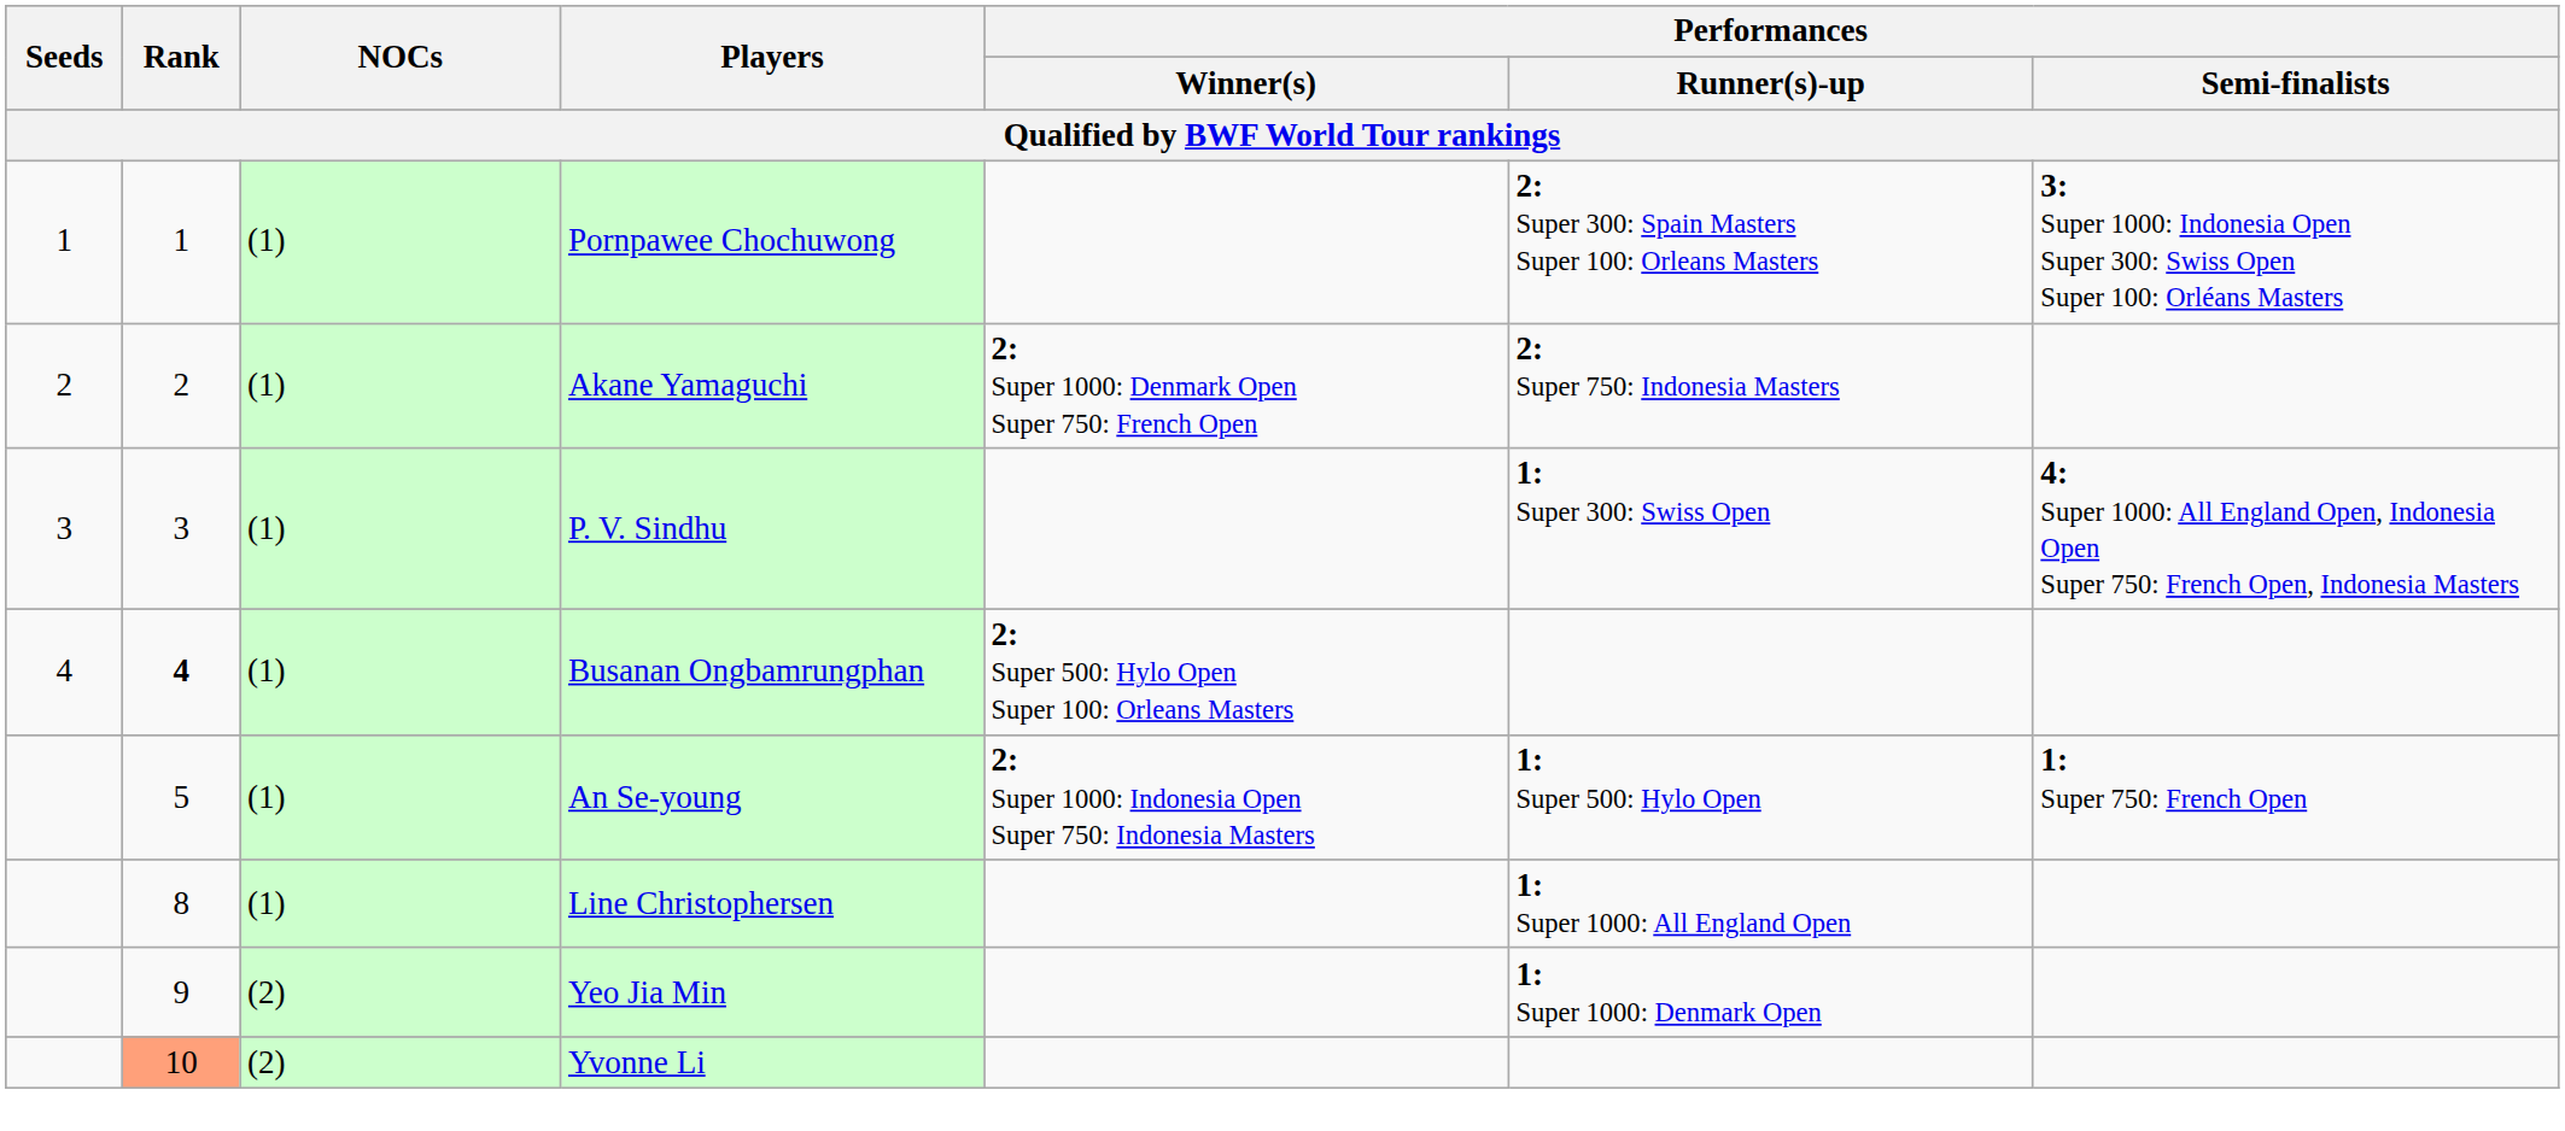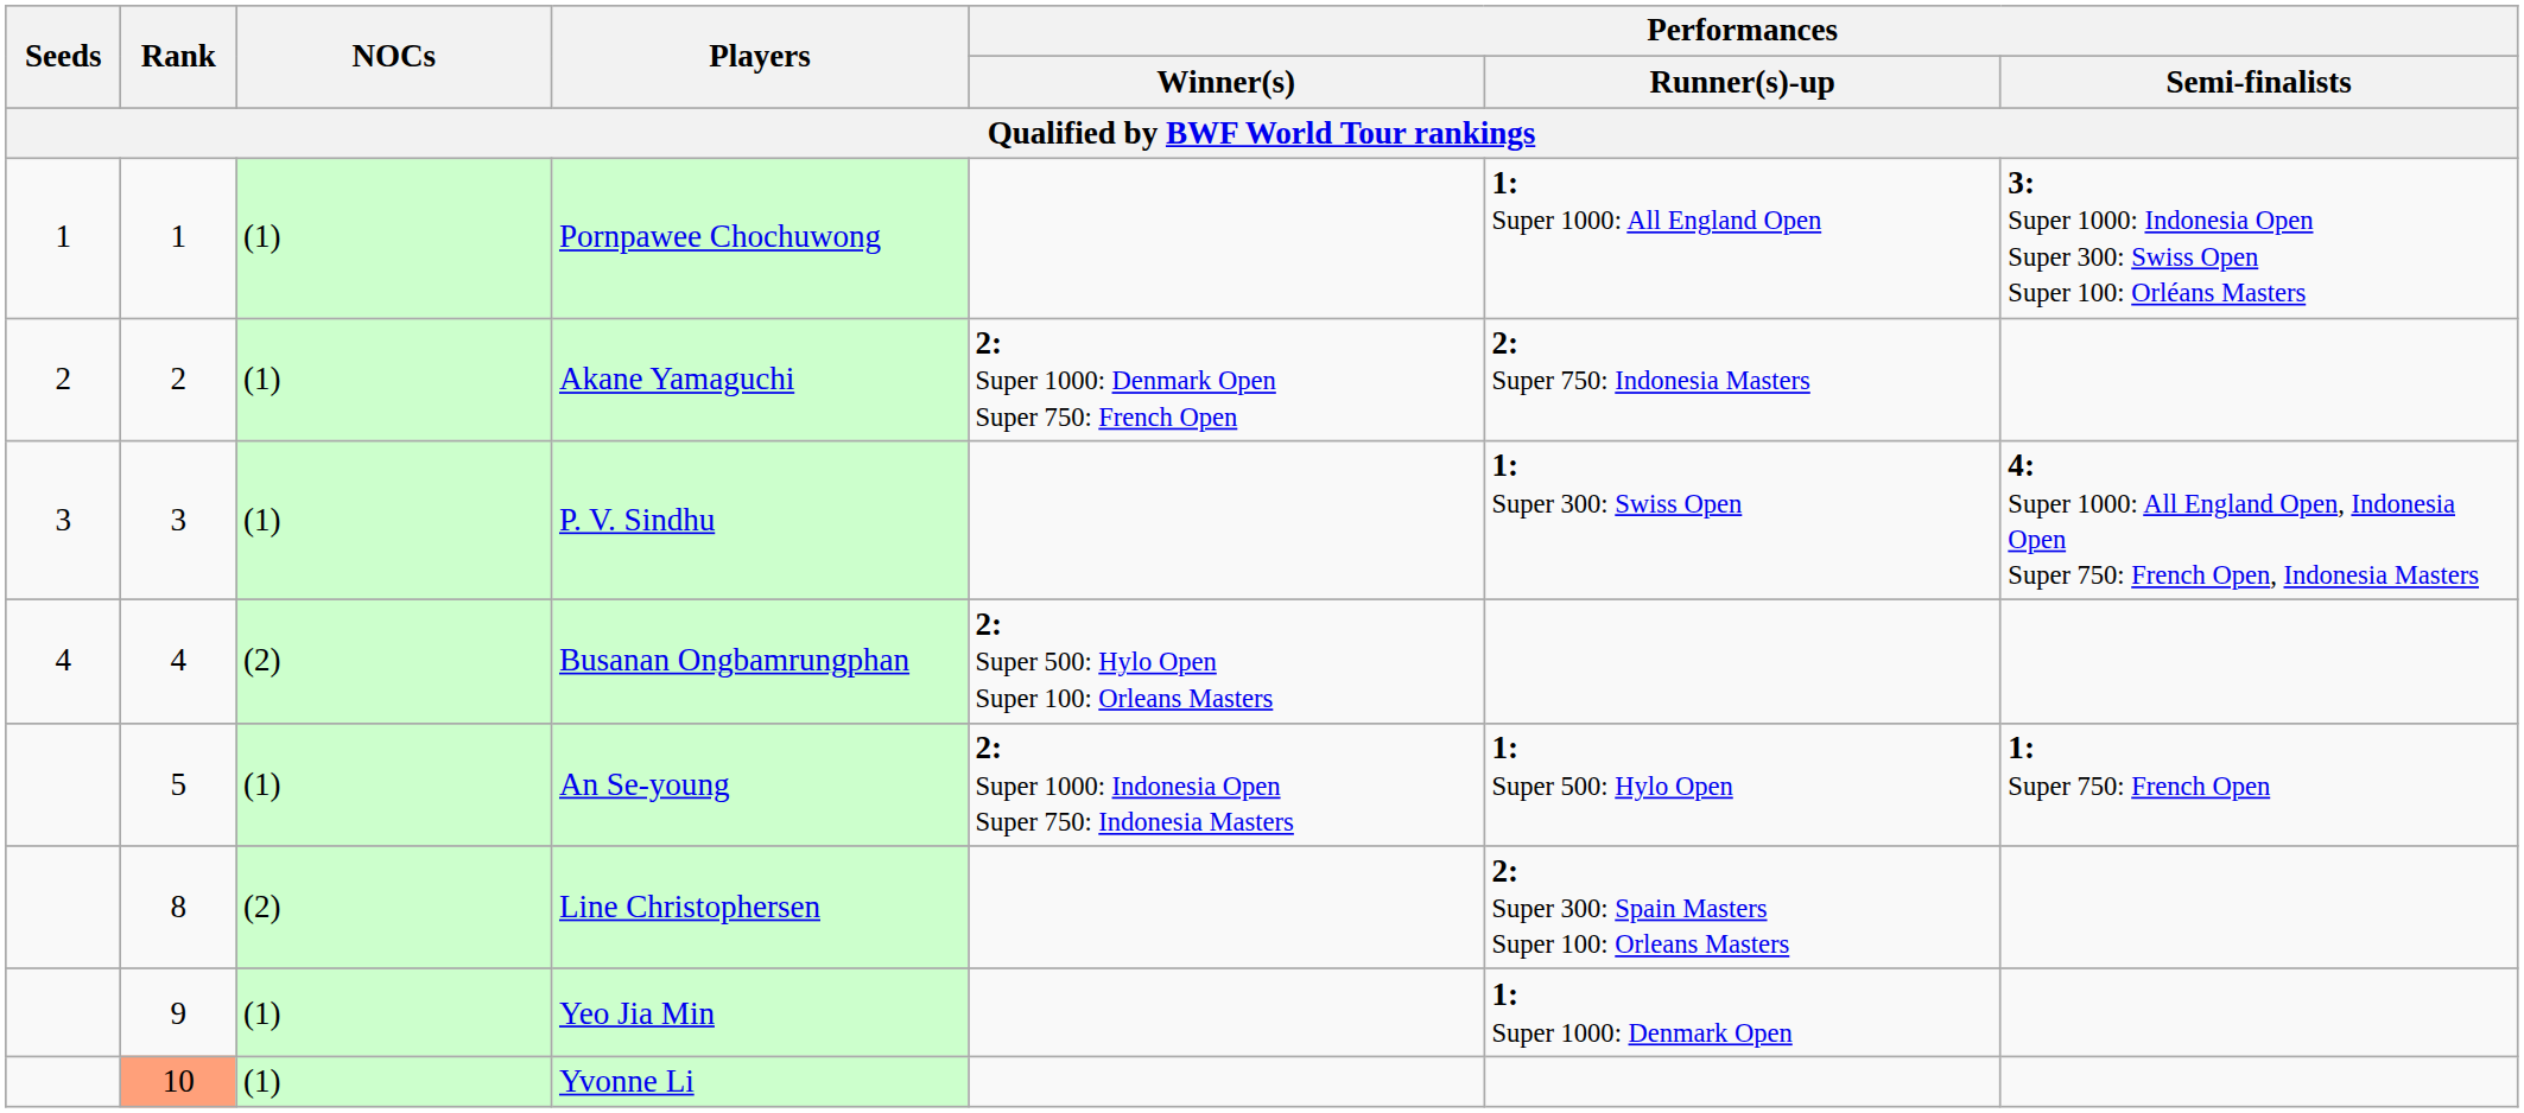Pornpawee Chochuwong | Performances / Runner(s)-up: 2: Super 300: Spain Masters Super 100: Orleans Masters -> 1: Super 1000: All England Open
Busanan Ongbamrungphan | Rank: bold -> normal
Busanan Ongbamrungphan | NOCs: (1) -> (2)
Line Christophersen | NOCs: (1) -> (2)
Line Christophersen | Performances / Runner(s)-up: 1: Super 1000: All England Open -> 2: Super 300: Spain Masters Super 100: Orleans Masters
Yeo Jia Min | NOCs: (2) -> (1)
Yvonne Li | NOCs: (2) -> (1)
